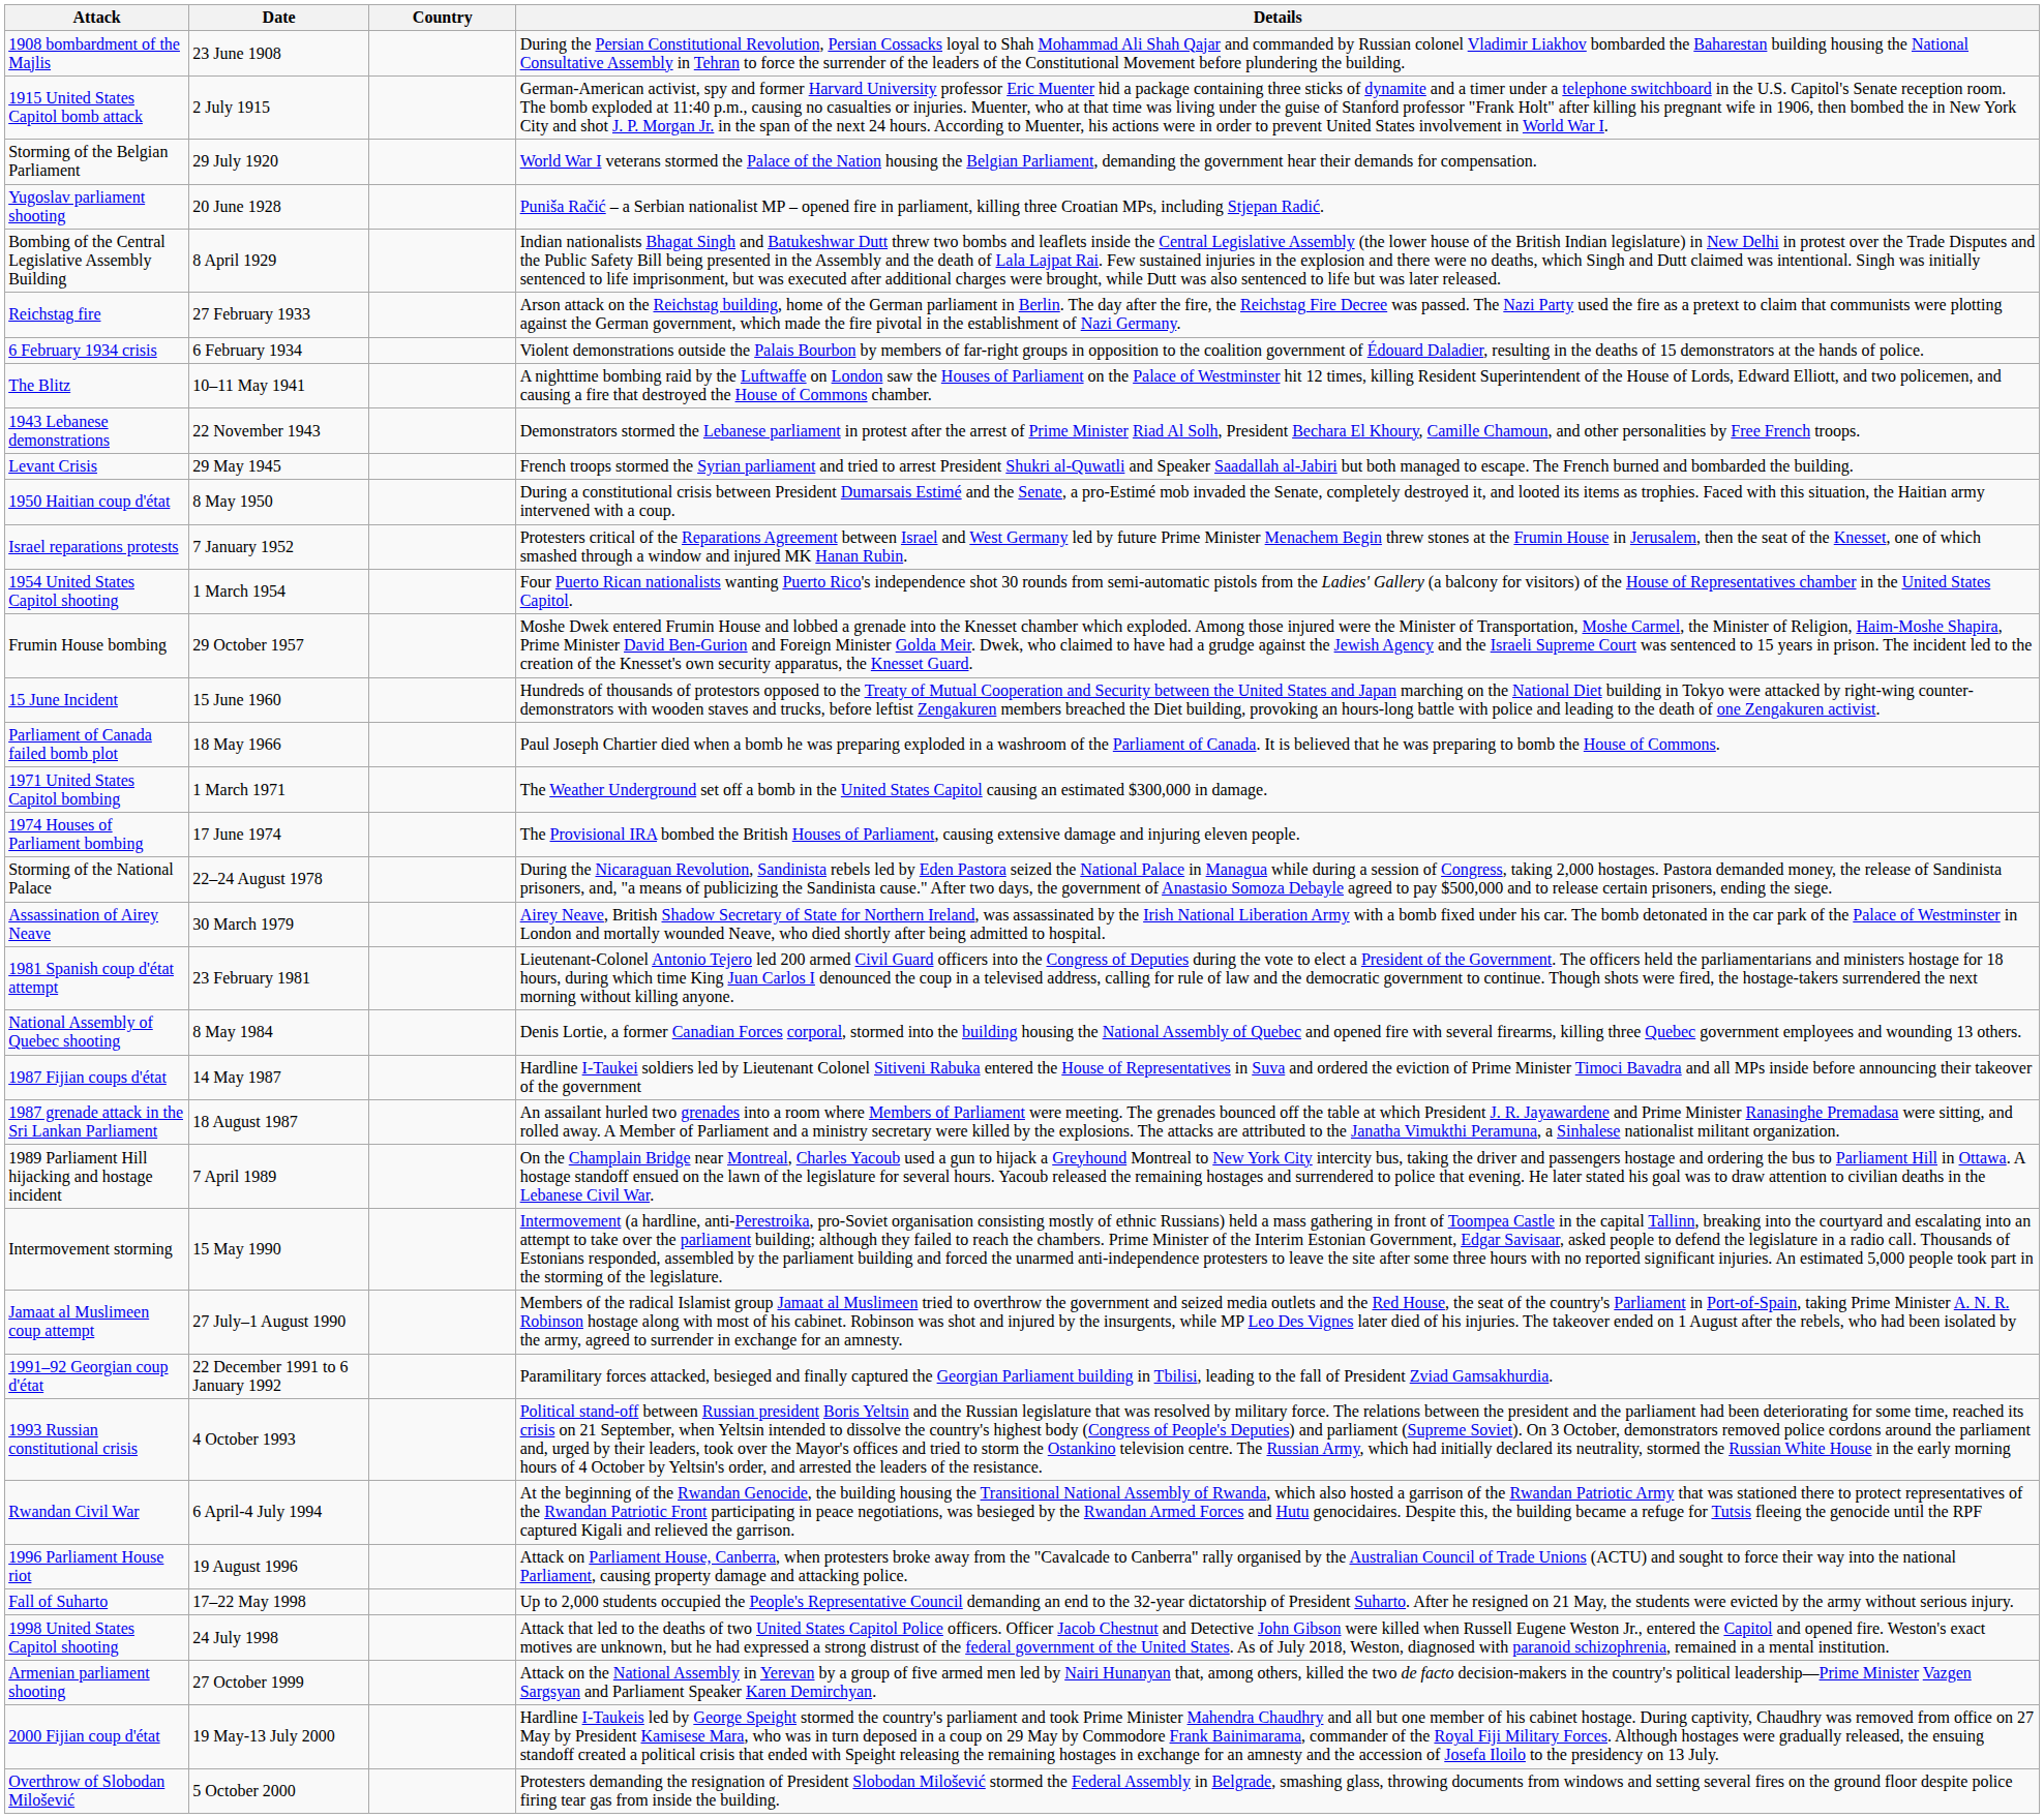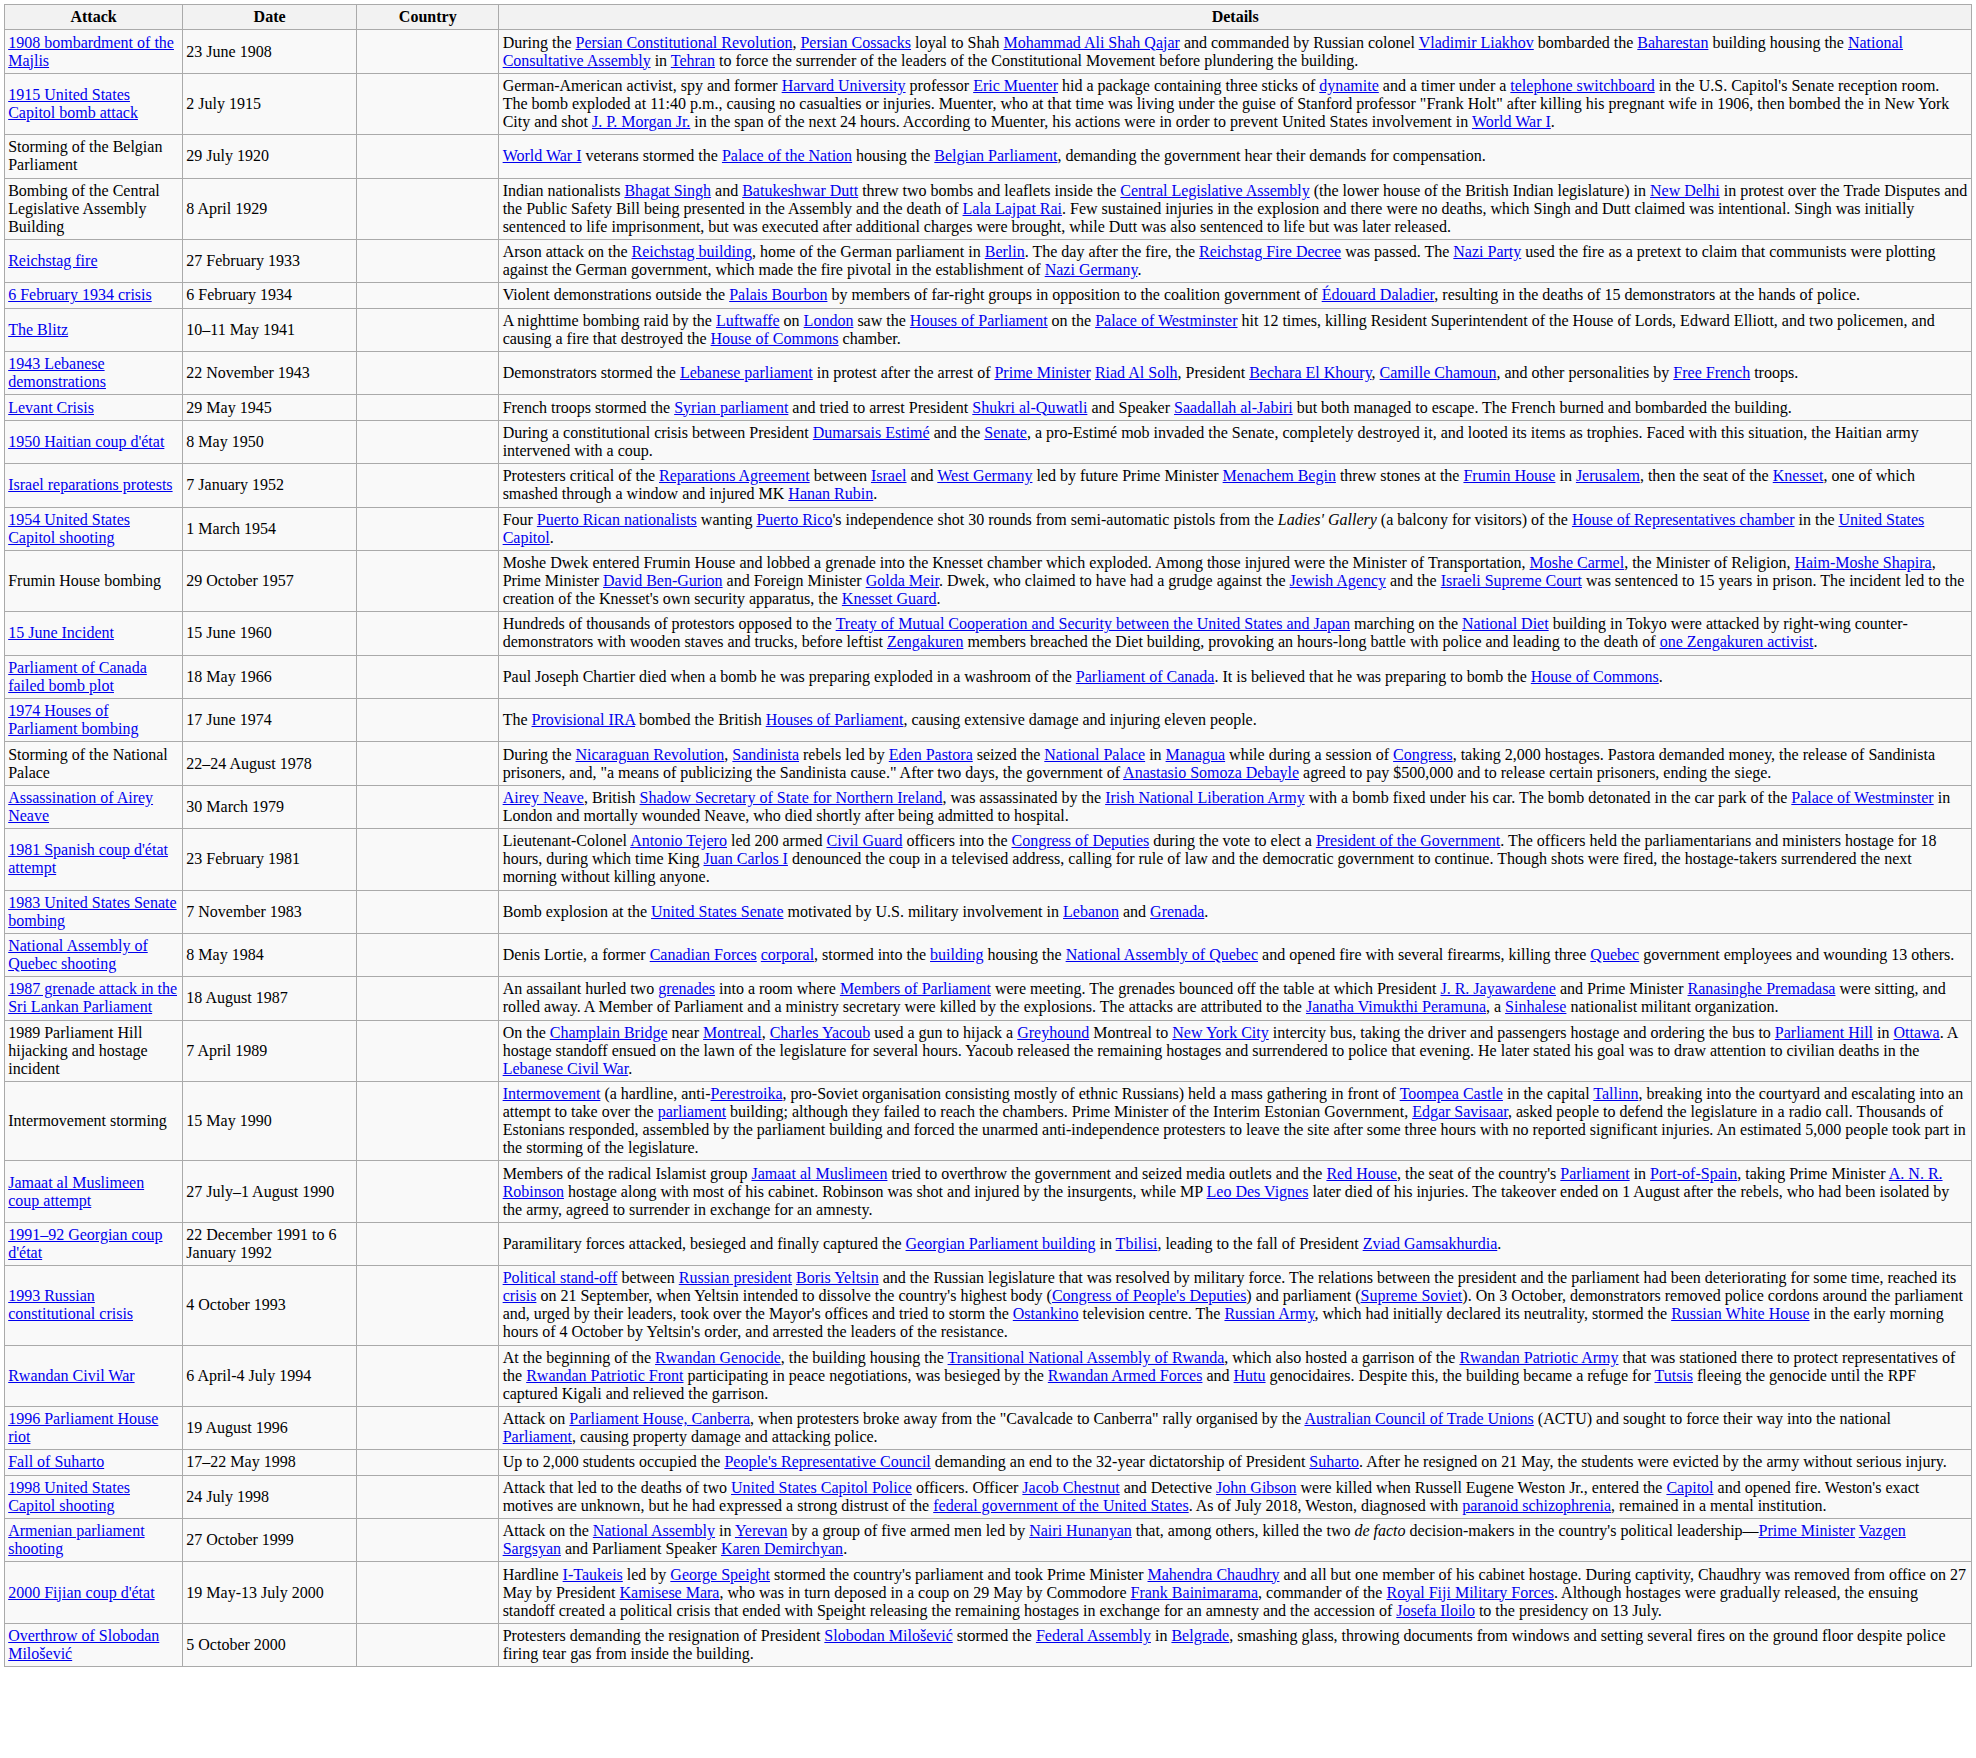- row: Yugoslav parliament shooting | 20 June 1928 | Puniša Račić – a Serbian nationalist MP – opened fire in parliament, killing three Croatian MPs, including Stjepan Radić.
- row: 1971 United States Capitol bombing | 1 March 1971 | The Weather Underground set off a bomb in the United States Capitol causing an estimated $300,000 in damage.
+ row: 1983 United States Senate bombing | 7 November 1983 | Bomb explosion at the United States Senate motivated by U.S. military involvement in Lebanon and Grenada.
- row: 1987 Fijian coups d'état | 14 May 1987 | Hardline I-Taukei soldiers led by Lieutenant Colonel Sitiveni Rabuka entered the House of Representatives in Suva and ordered the eviction of Prime Minister Timoci Bavadra and all MPs inside before announcing their takeover of the government
